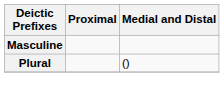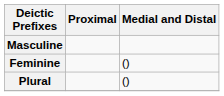+ row: Feminine | ()
